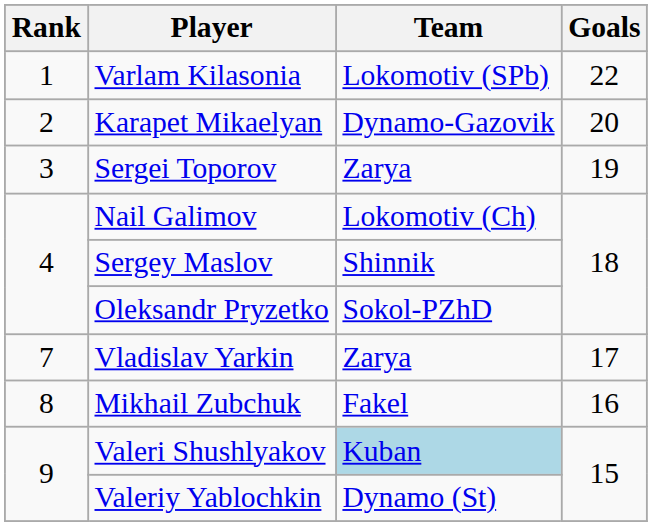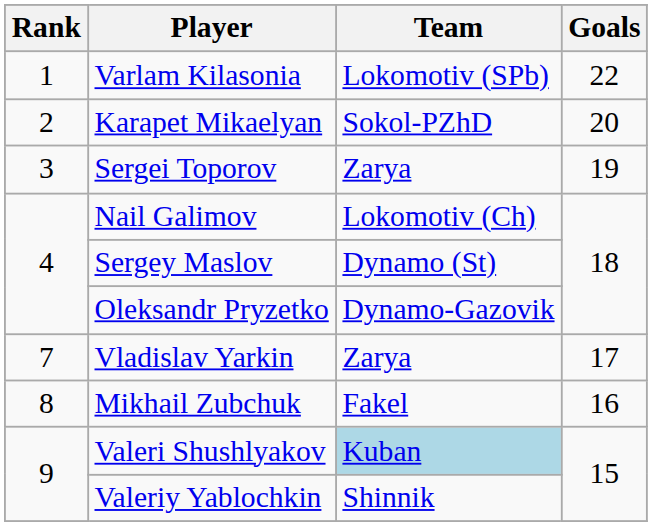Karapet Mikaelyan | Team: Dynamo-Gazovik -> Sokol-PZhD
Sergey Maslov | Team: Shinnik -> Dynamo (St)
Oleksandr Pryzetko | Team: Sokol-PZhD -> Dynamo-Gazovik
Valeriy Yablochkin | Team: Dynamo (St) -> Shinnik
